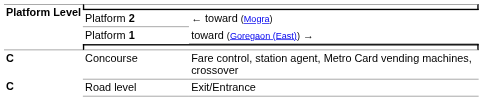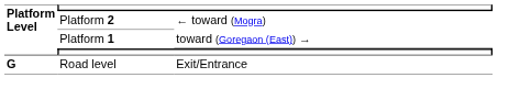- row: C | Concourse | Fare control, station agent, Metro Card vending machines, crossover
Road level | Platform Level: C -> G
